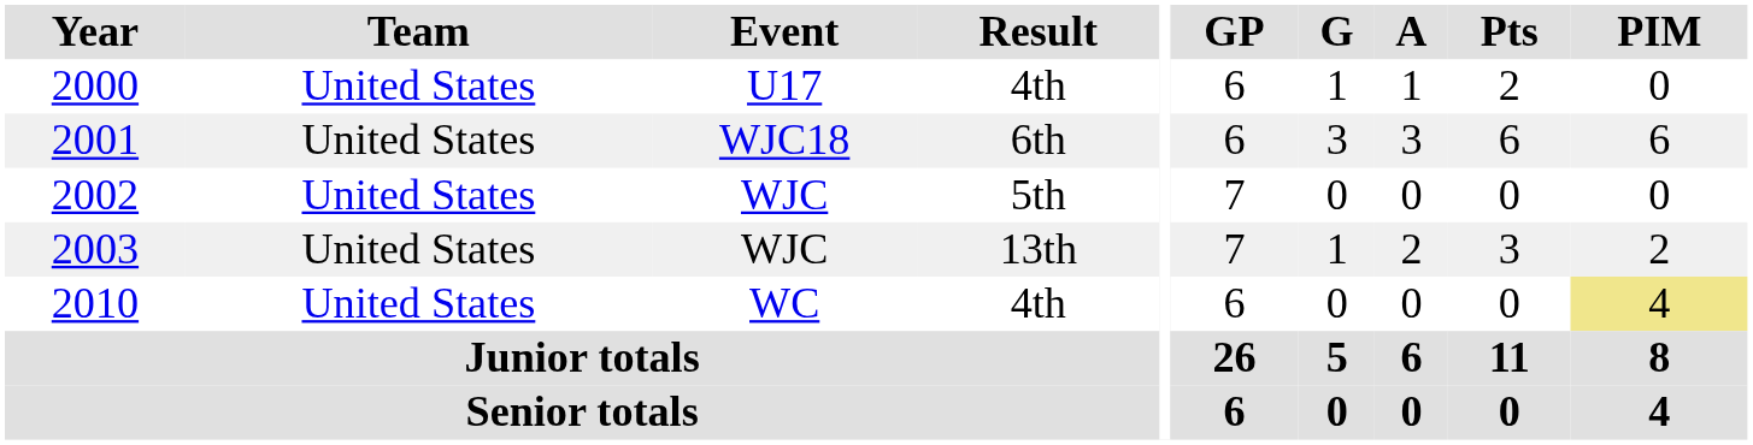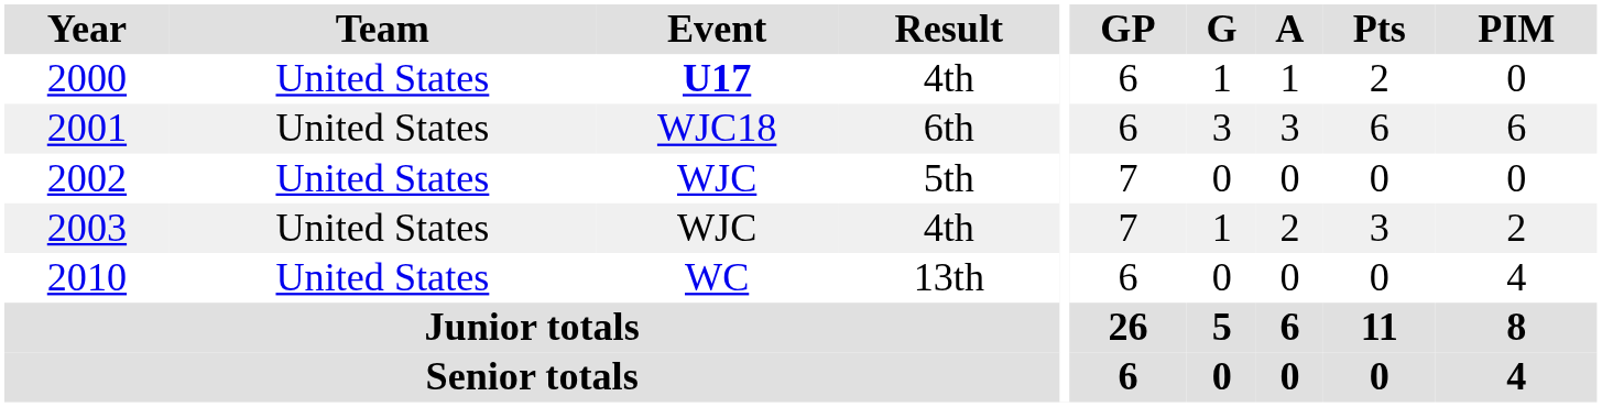2000 | Event: normal -> bold
2003 | Result: 13th -> 4th
2010 | Result: 4th -> 13th
2010 | PIM: khaki background -> no background
